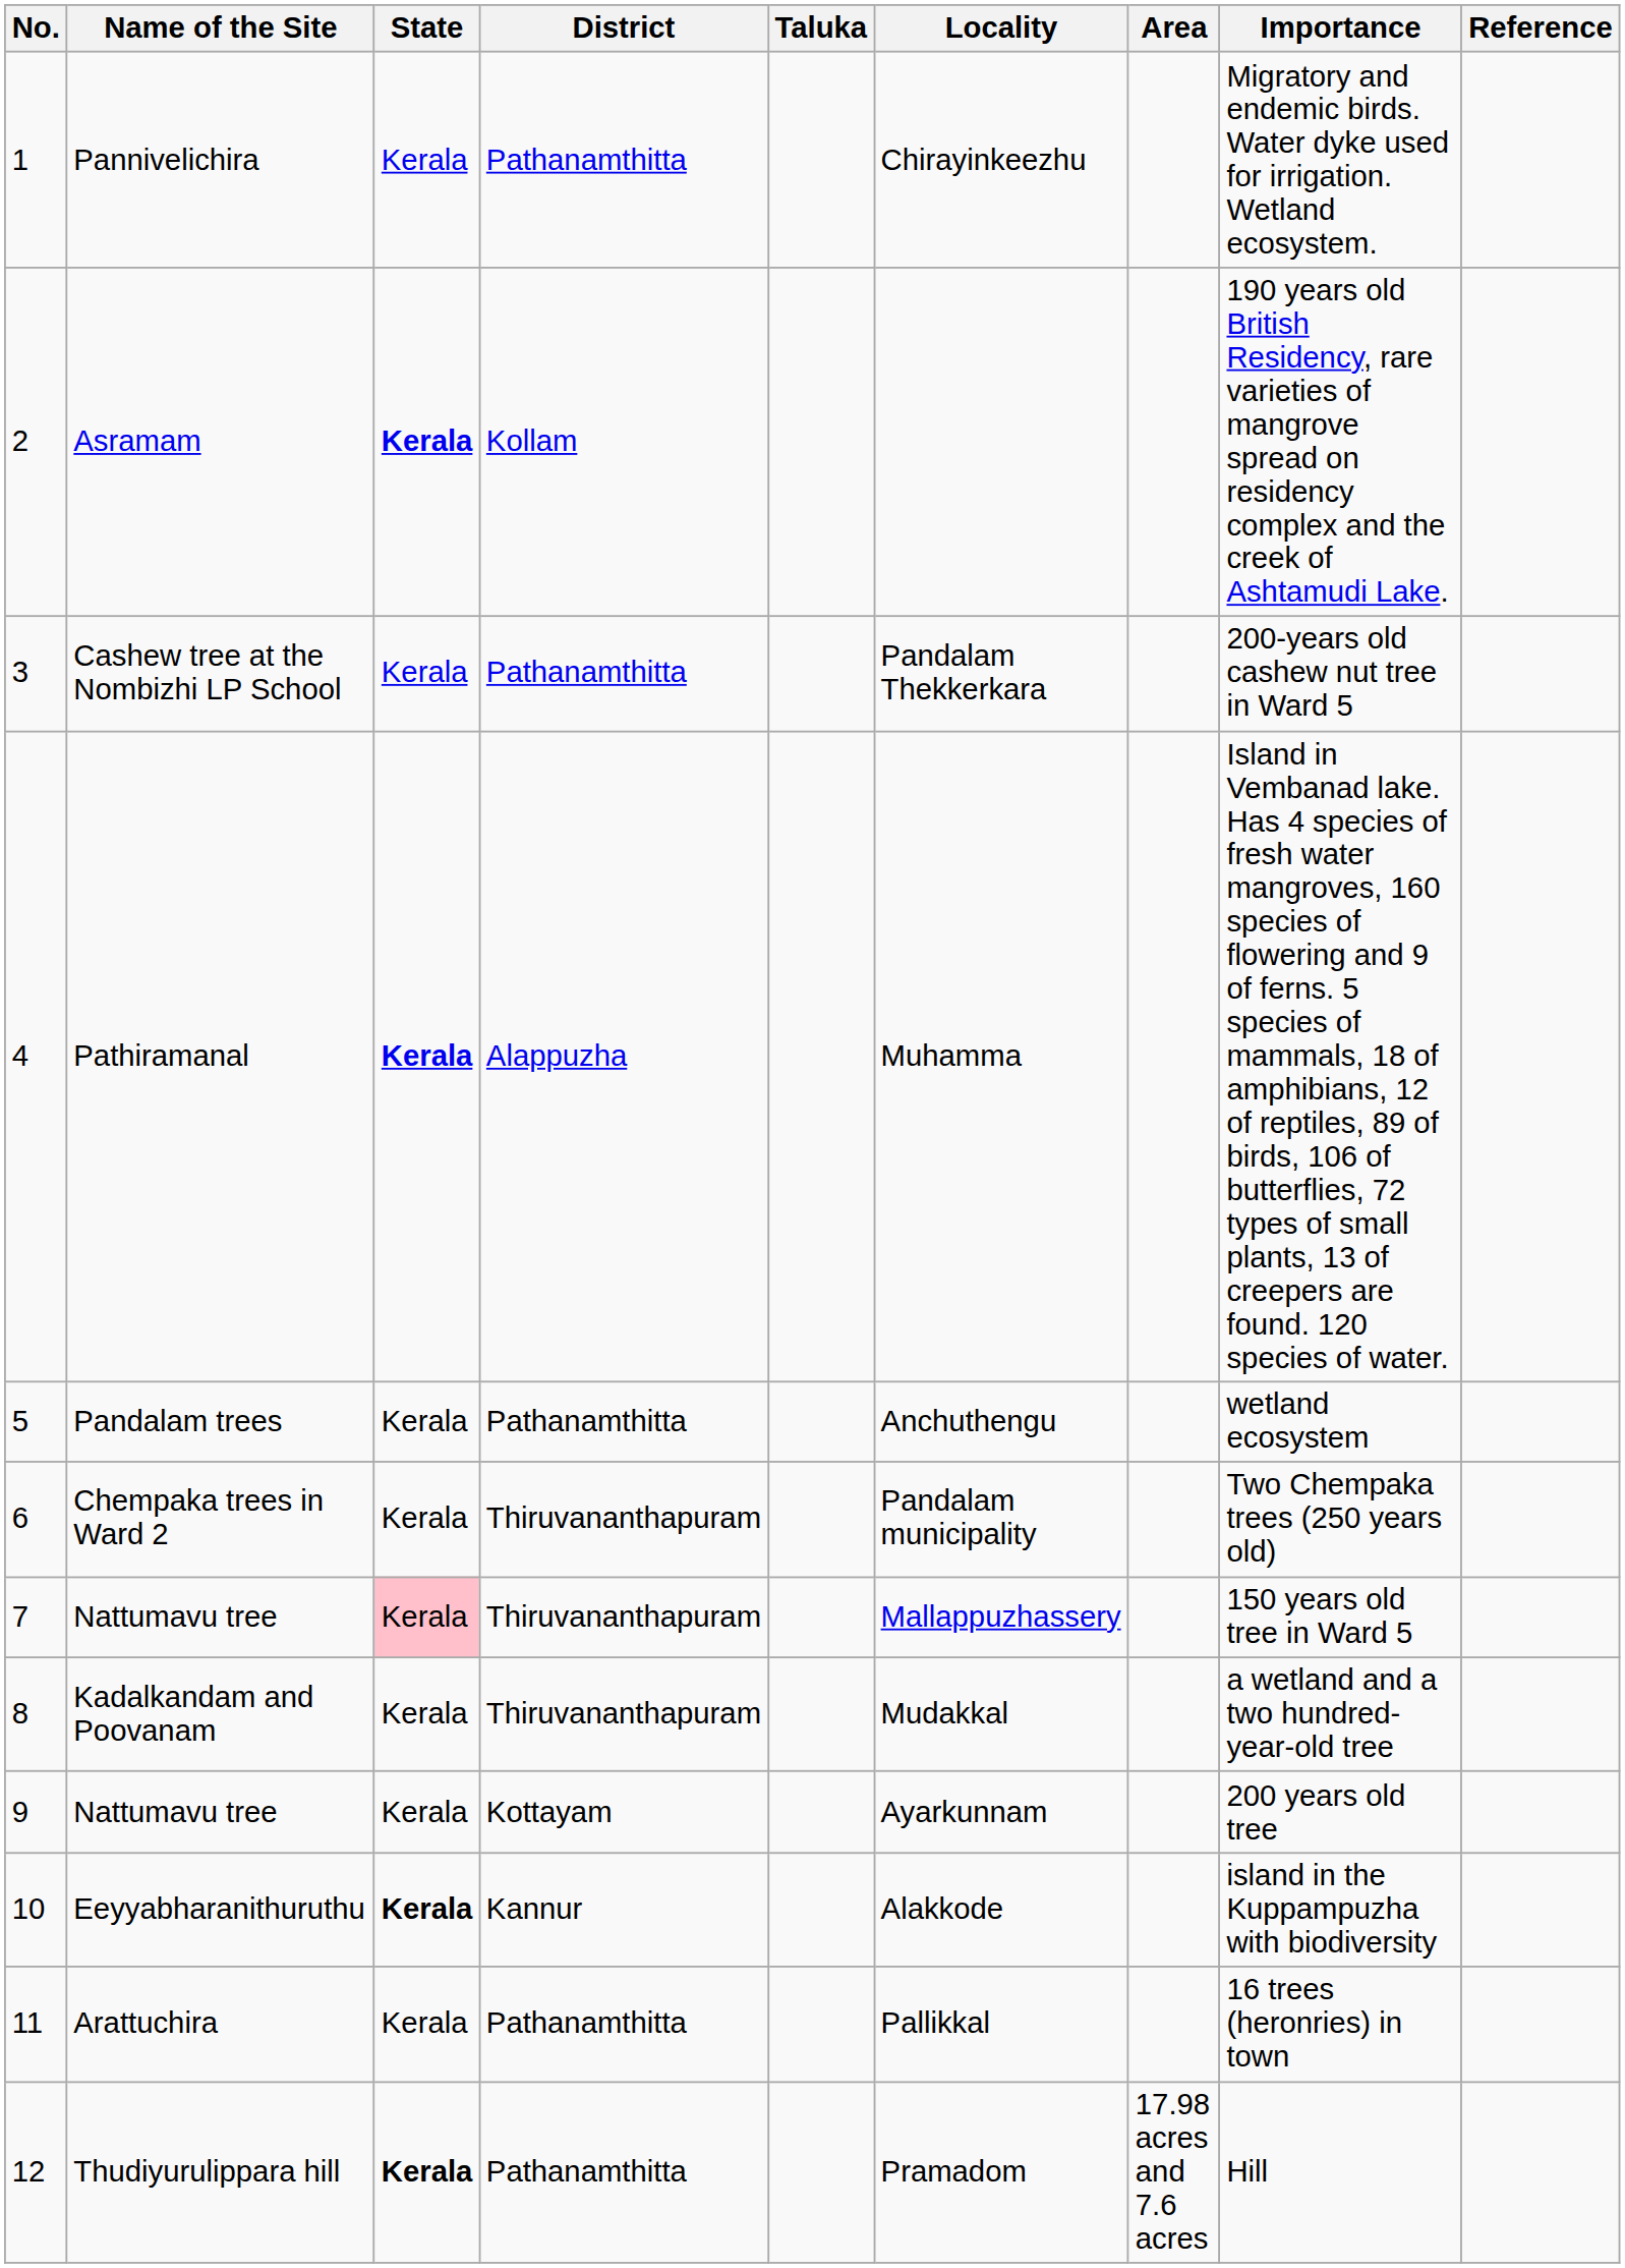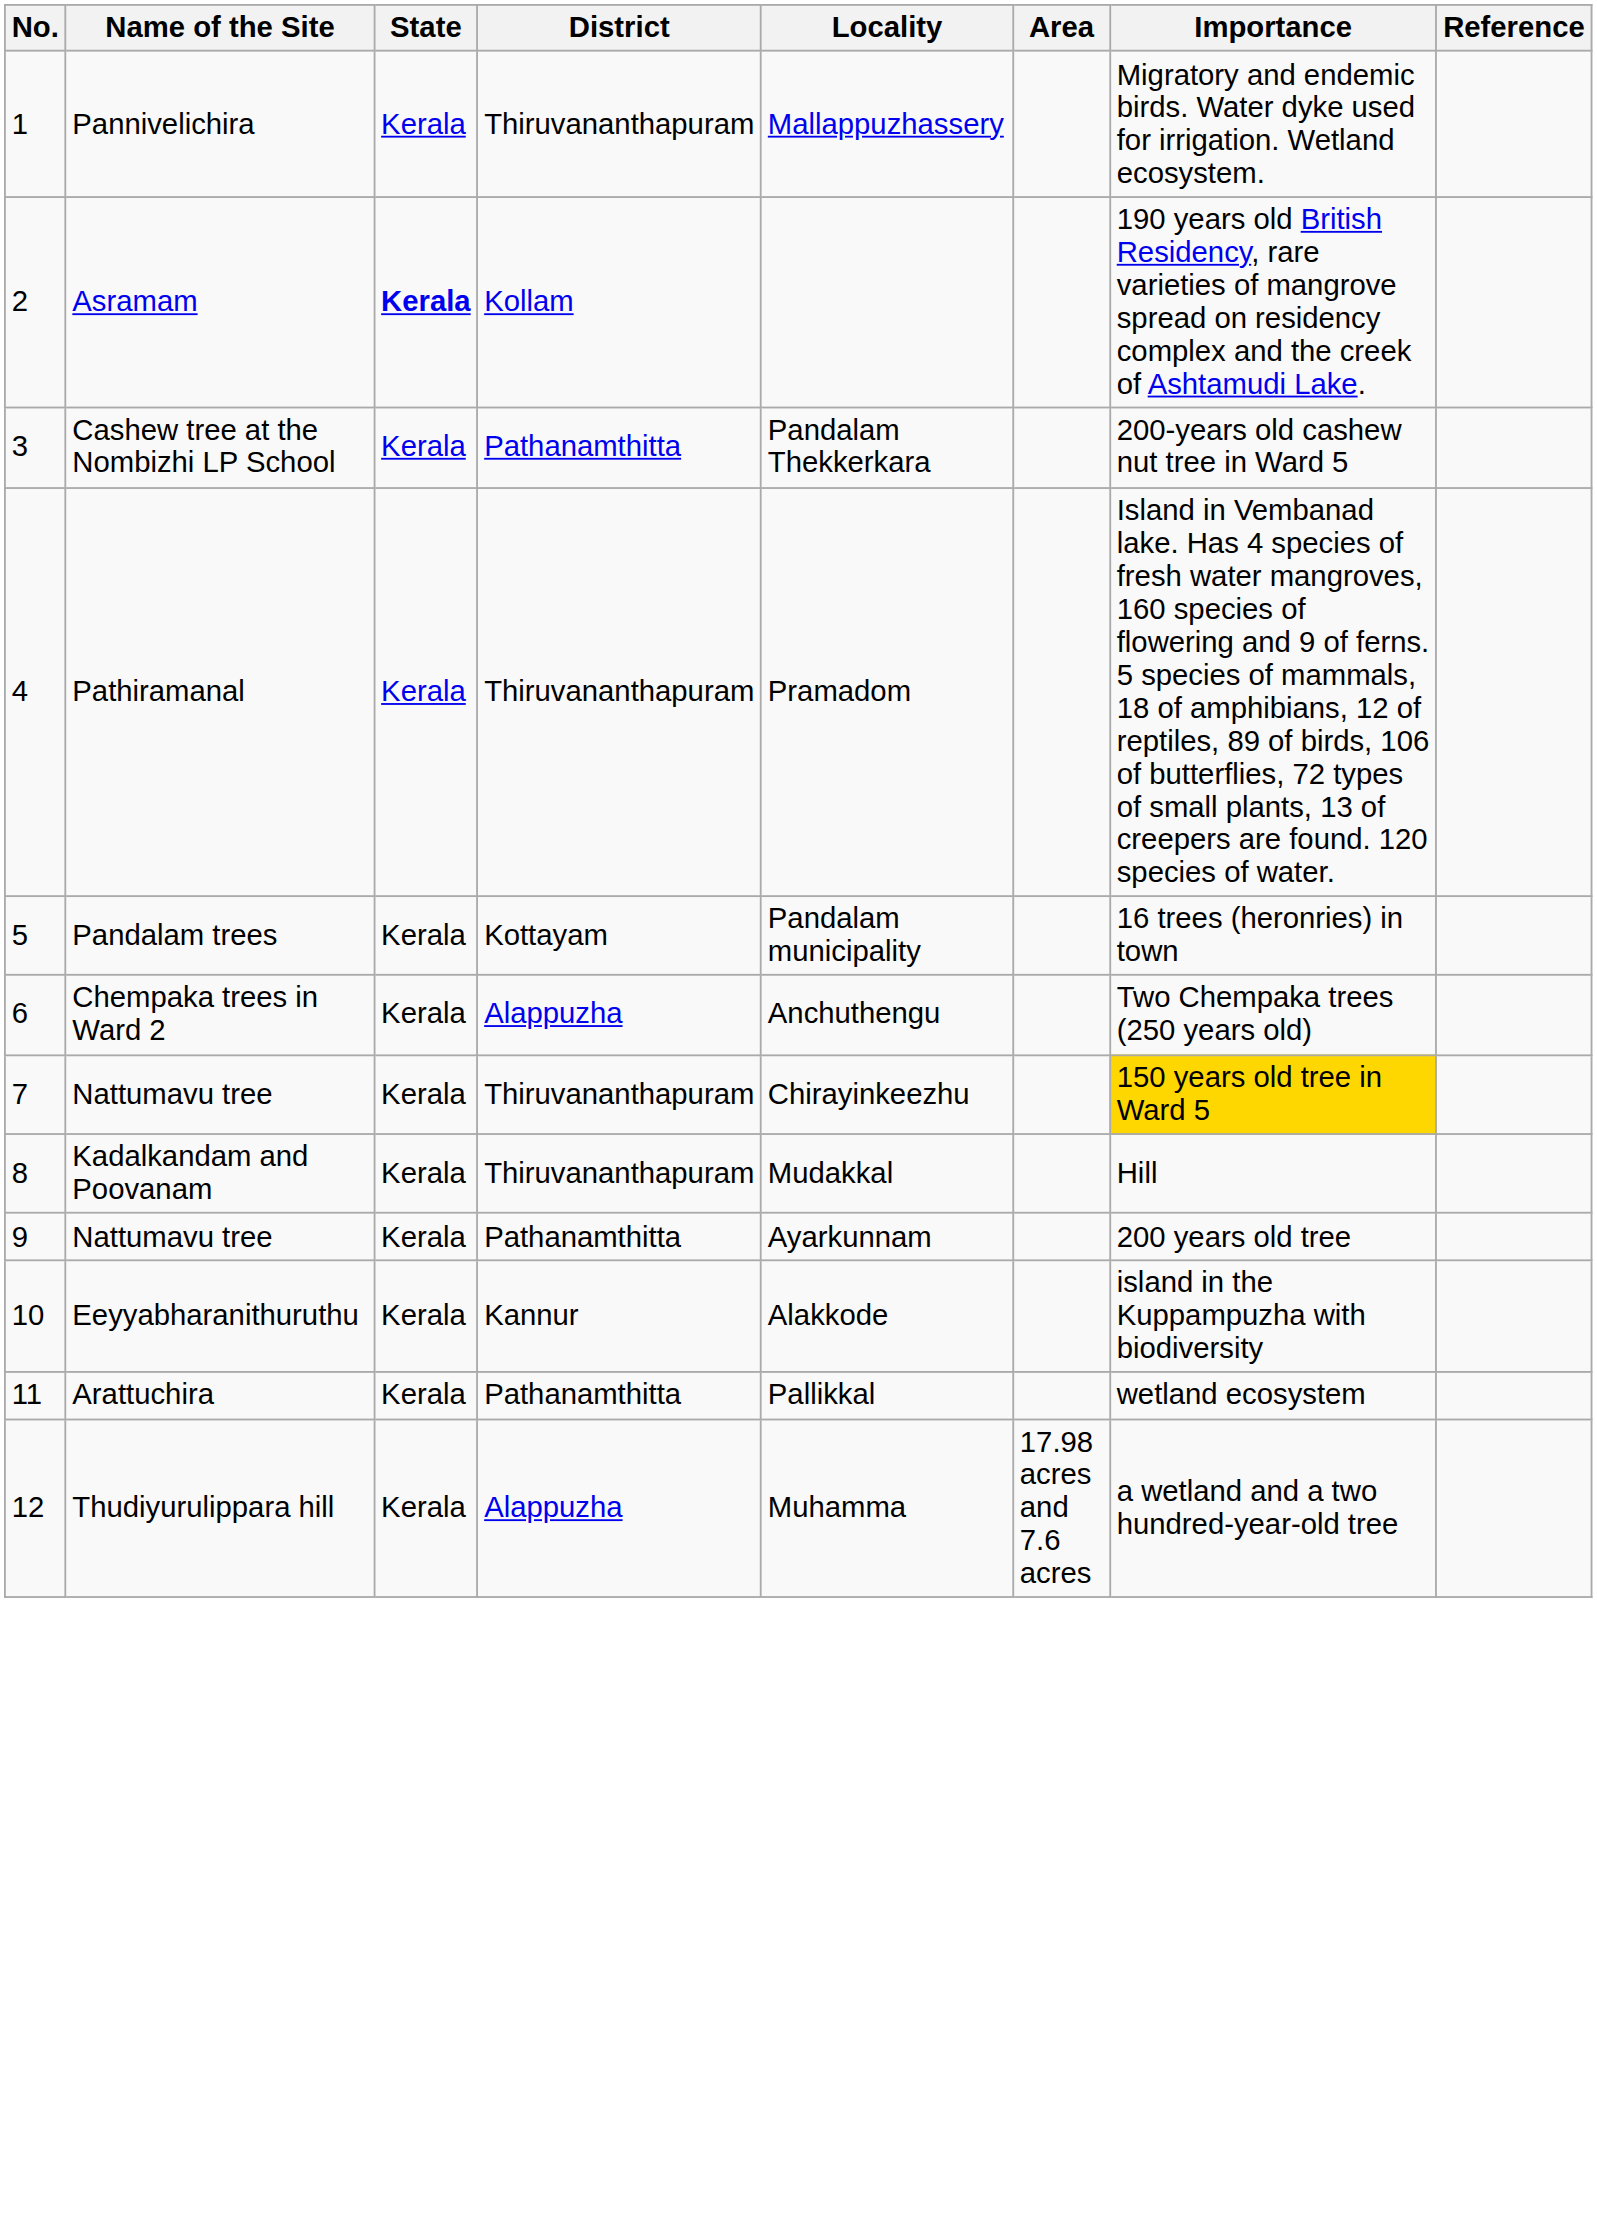- column: Taluka
Pannivelichira | District: Pathanamthitta -> Thiruvananthapuram
Pannivelichira | Locality: Chirayinkeezhu -> Mallappuzhassery
Pathiramanal | State: bold -> normal
Pathiramanal | District: Alappuzha -> Thiruvananthapuram
Pathiramanal | Locality: Muhamma -> Pramadom
Pandalam trees | District: Pathanamthitta -> Kottayam
Pandalam trees | Locality: Anchuthengu -> Pandalam municipality
Pandalam trees | Importance: wetland ecosystem -> 16 trees (heronries) in town
Chempaka trees in Ward 2 | District: Thiruvananthapuram -> Alappuzha
Chempaka trees in Ward 2 | Locality: Pandalam municipality -> Anchuthengu
7 / Nattumavu tree | State: pink background -> no background
7 / Nattumavu tree | Locality: Mallappuzhassery -> Chirayinkeezhu
7 / Nattumavu tree | Importance: no background -> gold background
Kadalkandam and Poovanam | Importance: a wetland and a two hundred-year-old tree -> Hill
9 / Nattumavu tree | District: Kottayam -> Pathanamthitta
Eeyyabharanithuruthu | State: bold -> normal
Arattuchira | Importance: 16 trees (heronries) in town -> wetland ecosystem
Thudiyurulippara hill | State: bold -> normal
Thudiyurulippara hill | District: Pathanamthitta -> Alappuzha
Thudiyurulippara hill | Locality: Pramadom -> Muhamma
Thudiyurulippara hill | Importance: Hill -> a wetland and a two hundred-year-old tree
